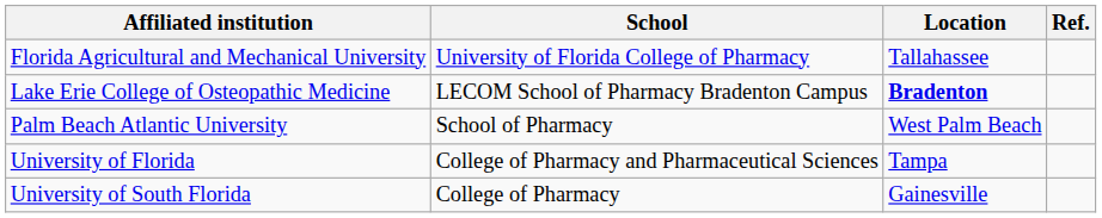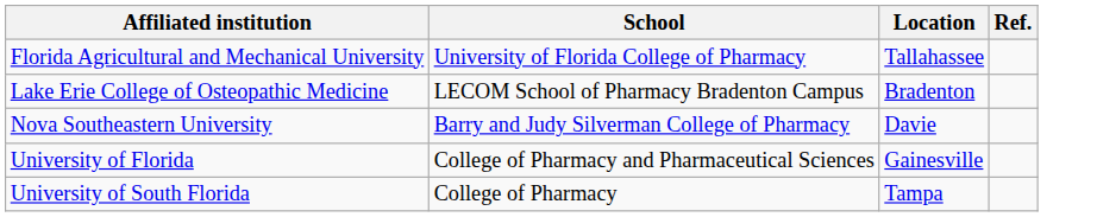Lake Erie College of Osteopathic Medicine | Location: bold -> normal
+ row: Nova Southeastern University | Barry and Judy Silverman College of Pharmacy | Davie
- row: Palm Beach Atlantic University | School of Pharmacy | West Palm Beach
University of Florida | Location: Tampa -> Gainesville
University of South Florida | Location: Gainesville -> Tampa
